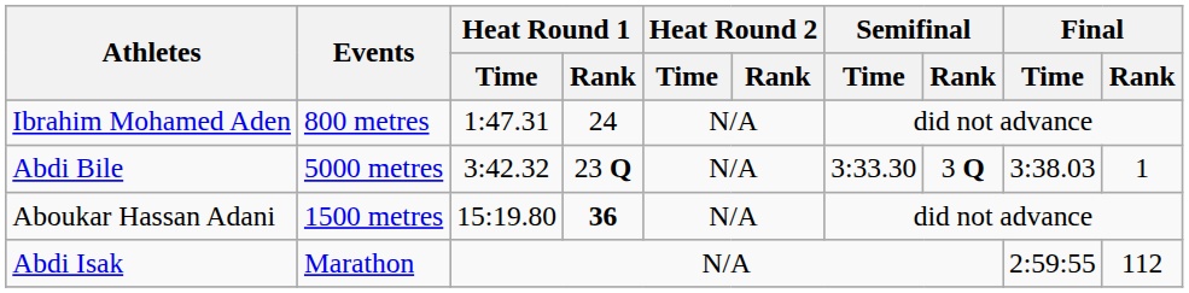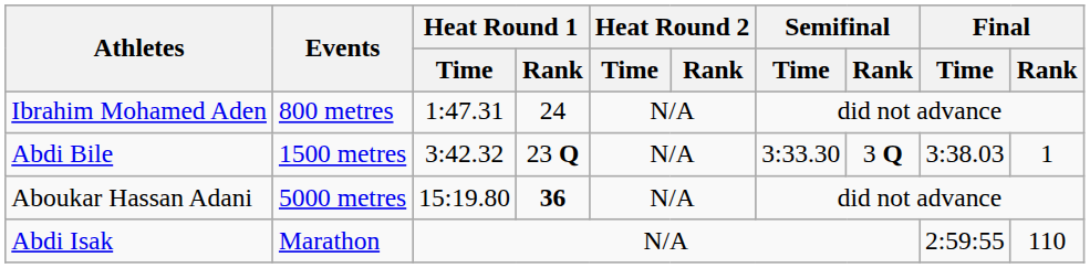Abdi Bile | Events: 5000 metres -> 1500 metres
Aboukar Hassan Adani | Events: 1500 metres -> 5000 metres
Abdi Isak | Final / Rank: 112 -> 110
